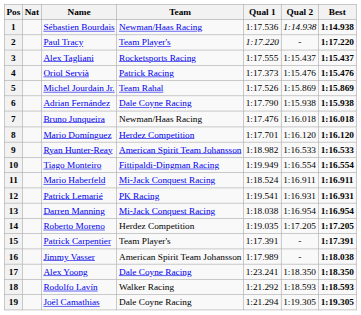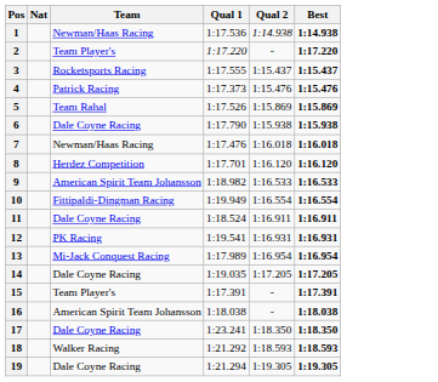- column: Name | Sébastien Bourdais | Paul Tracy | Alex Tagliani | Oriol Servià | Michel Jourdain Jr. | Adrian Fernández | Bruno Junqueira | Mario Domínguez | Ryan Hunter-Reay | Tiago Monteiro | Mario Haberfeld | Patrick Lemarié | Darren Manning | Roberto Moreno | Patrick Carpentier | Jimmy Vasser | Alex Yoong | Rodolfo Lavín | Joël Camathias
11 | Team: Mi-Jack Conquest Racing -> Dale Coyne Racing
13 | Qual 1: 1:18.038 -> 1:17.989
14 | Team: Herdez Competition -> Dale Coyne Racing
16 | Qual 1: 1:17.989 -> 1:18.038
